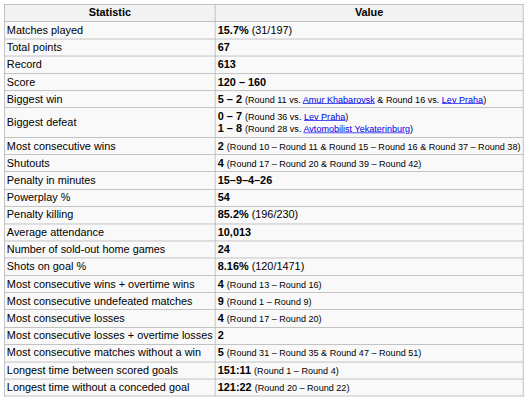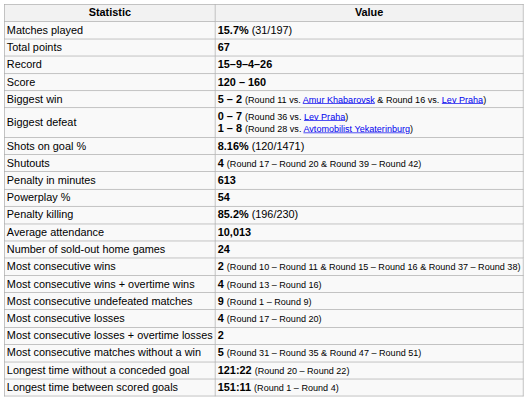Record | Value: 613 -> 15–9–4–26
rows swapped: Shots on goal % <-> Most consecutive wins
Penalty in minutes | Value: 15–9–4–26 -> 613
rows swapped: Longest time between scored goals <-> Longest time without a conceded goal
